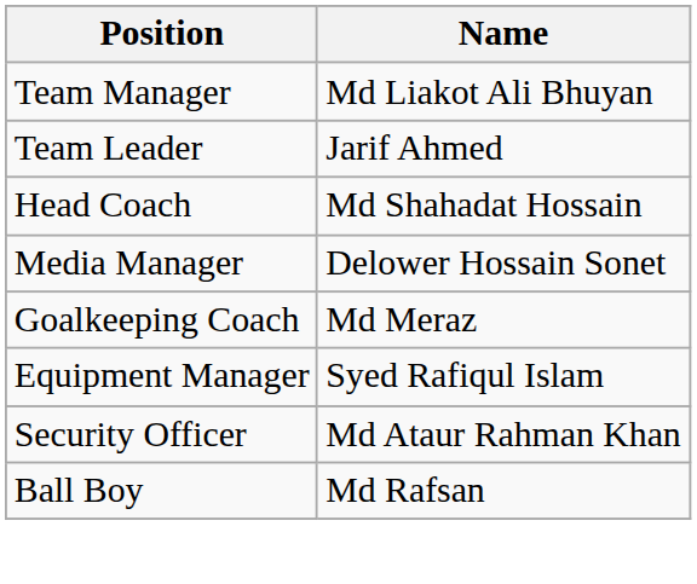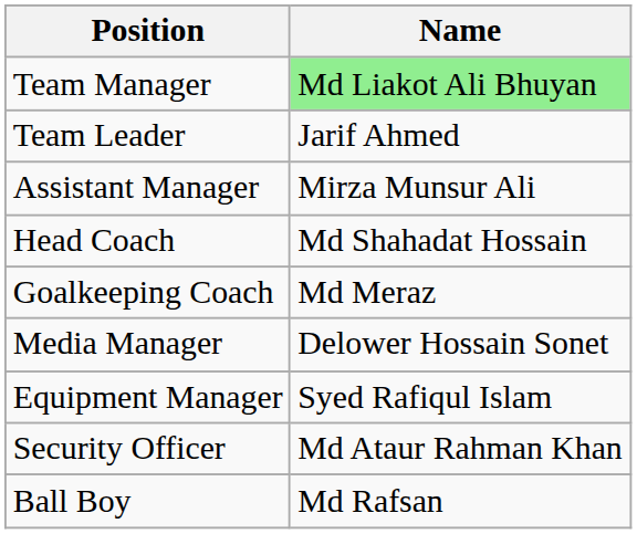Team Manager | Name: no background -> lightgreen background
+ row: Assistant Manager | Mirza Munsur Ali
rows swapped: Goalkeeping Coach <-> Media Manager
